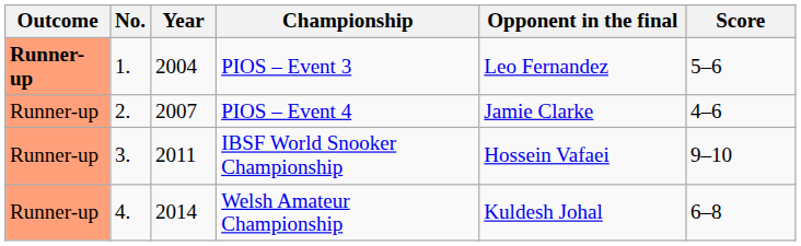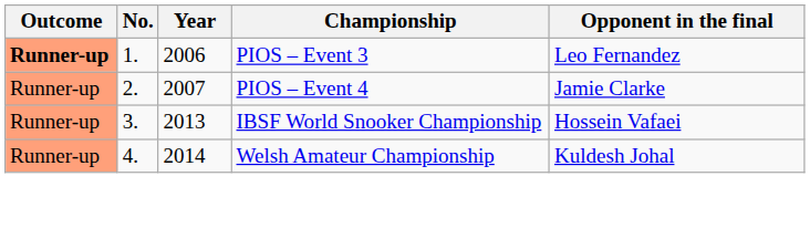- column: Score | 5–6 | 4–6 | 9–10 | 6–8
PIOS – Event 3 | Year: 2004 -> 2006
IBSF World Snooker Championship | Year: 2011 -> 2013
